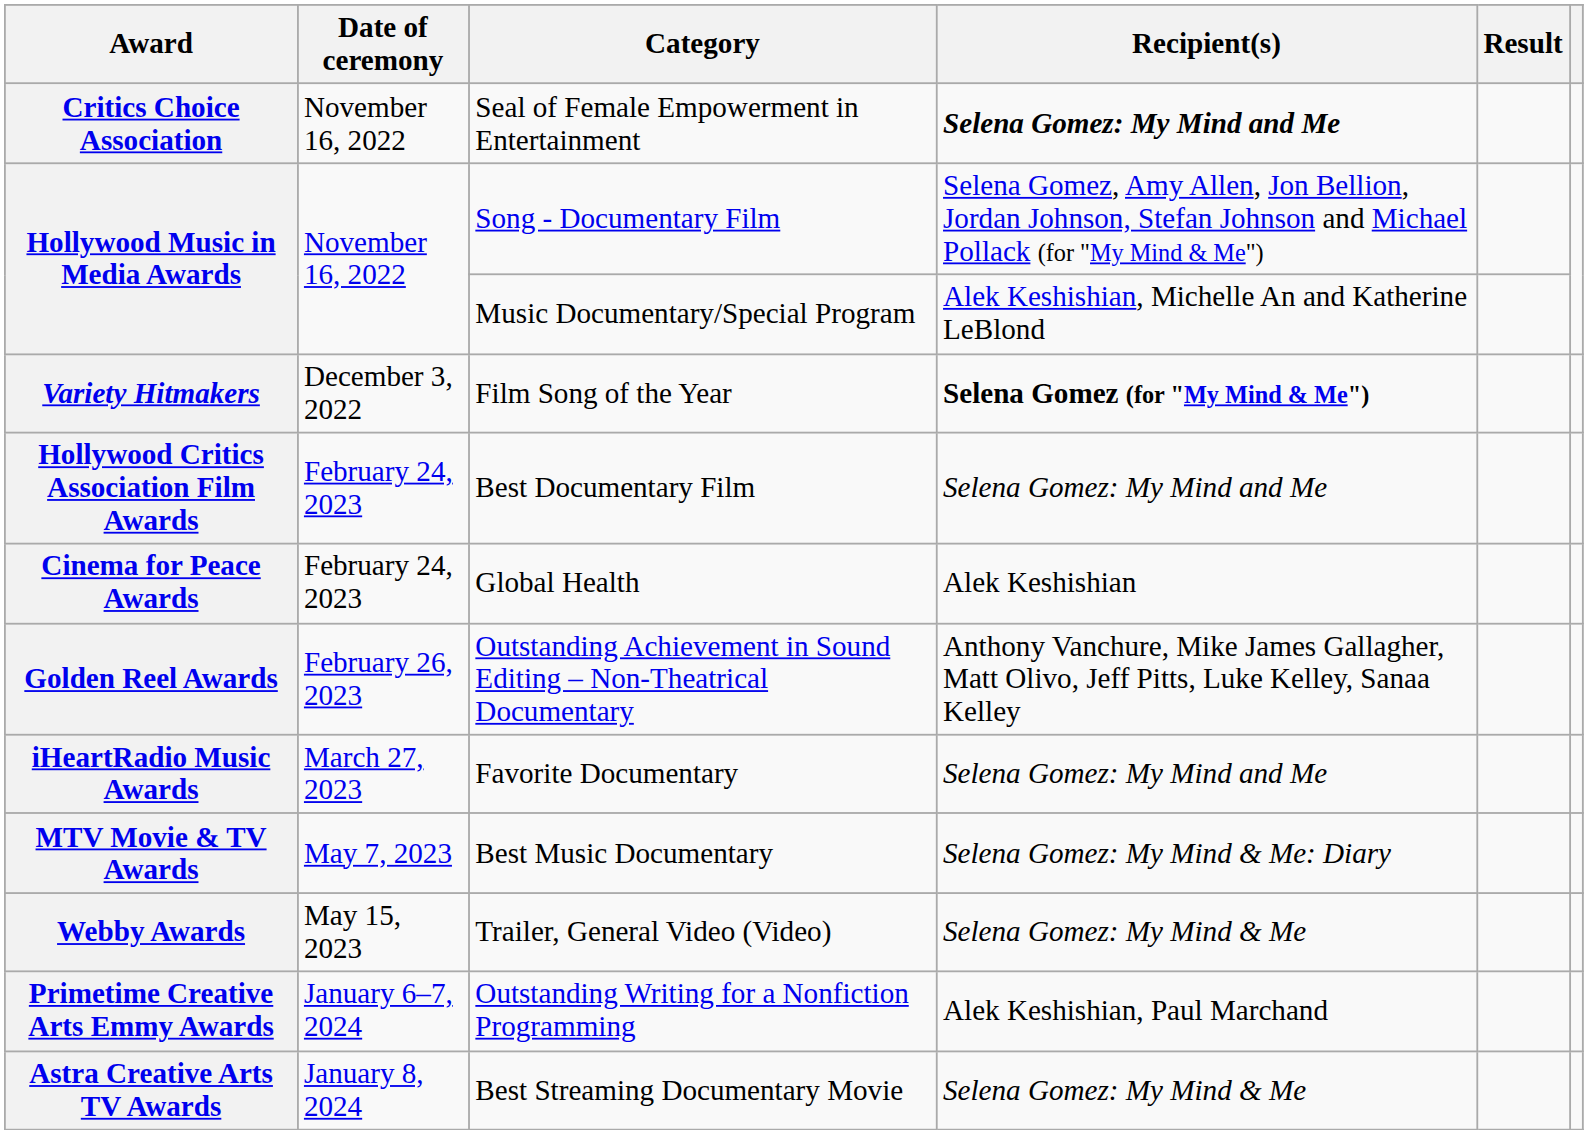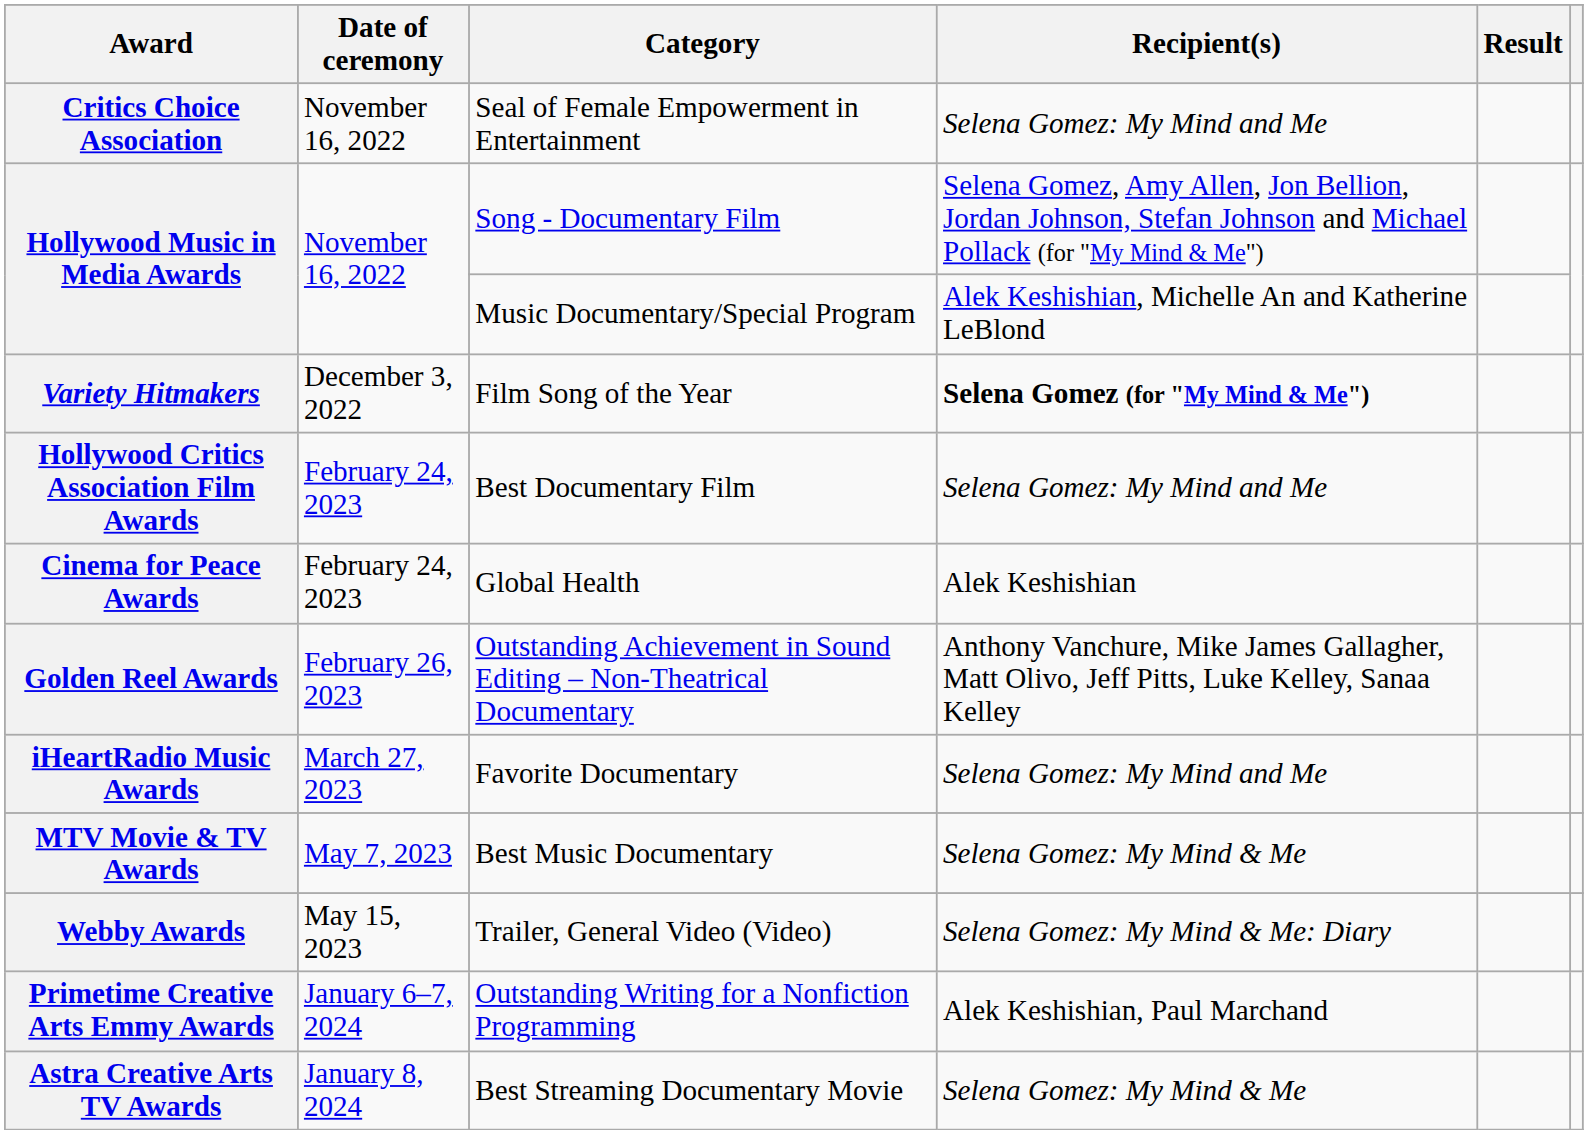Critics Choice Association | Recipient(s): bold -> normal
MTV Movie & TV Awards | Recipient(s): Selena Gomez: My Mind & Me: Diary -> Selena Gomez: My Mind & Me
Webby Awards | Recipient(s): Selena Gomez: My Mind & Me -> Selena Gomez: My Mind & Me: Diary
